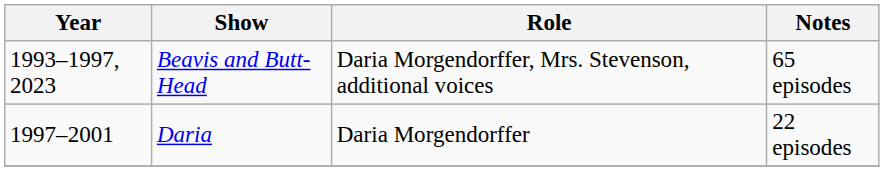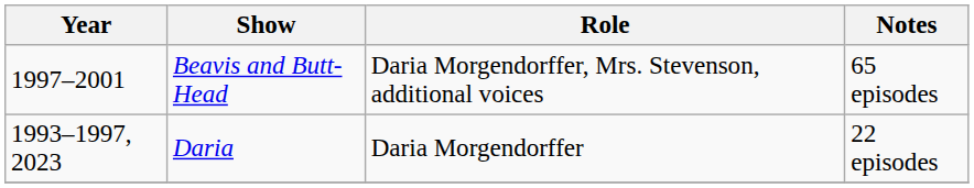Beavis and Butt-Head | Year: 1993–1997, 2023 -> 1997–2001
Daria | Year: 1997–2001 -> 1993–1997, 2023
